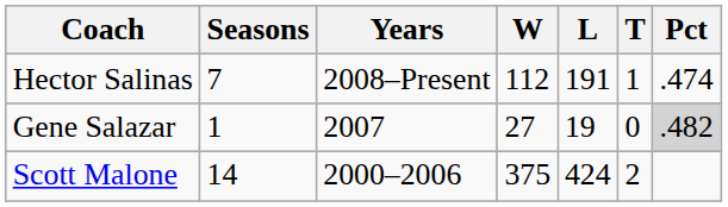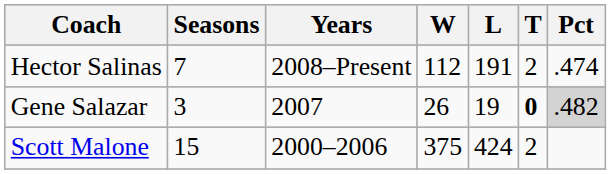Hector Salinas | T: 1 -> 2
Gene Salazar | Seasons: 1 -> 3
Gene Salazar | W: 27 -> 26
Gene Salazar | T: normal -> bold
Scott Malone | Seasons: 14 -> 15
